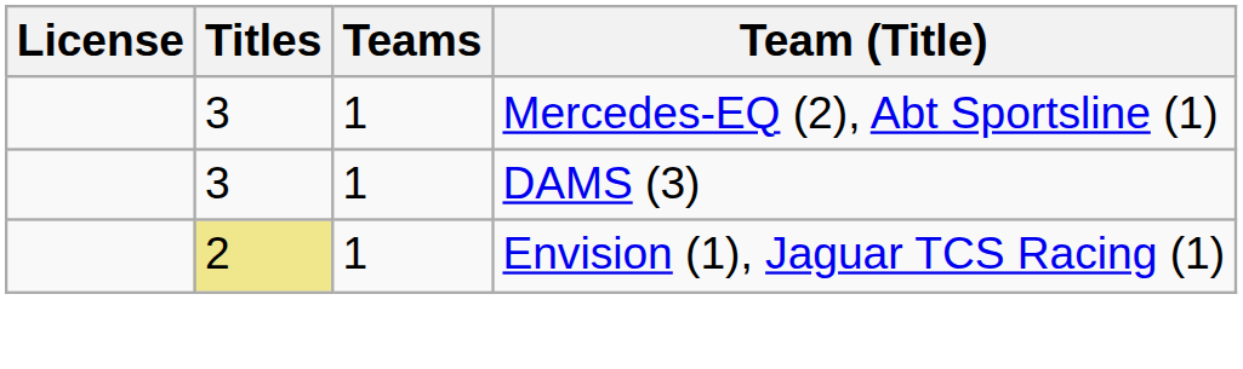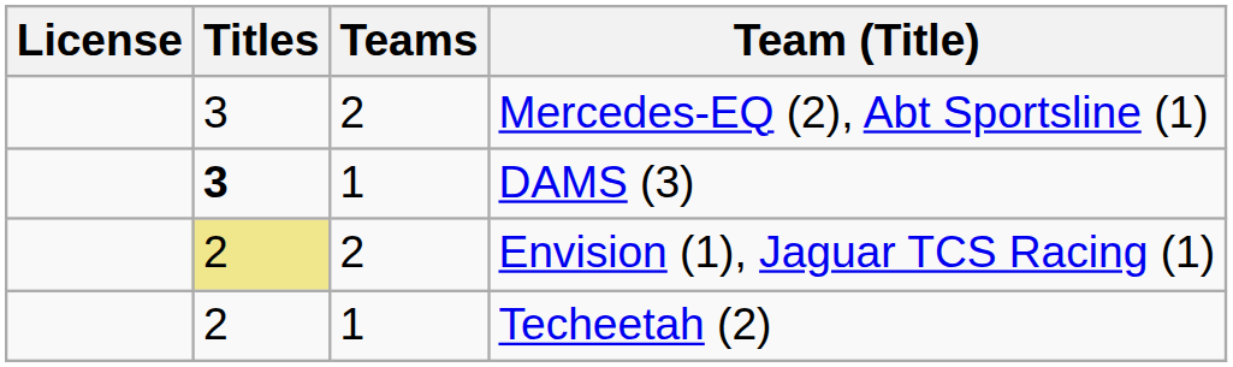Mercedes-EQ (2), Abt Sportsline (1) | Teams: 1 -> 2
DAMS (3) | Titles: normal -> bold
Envision (1), Jaguar TCS Racing (1) | Teams: 1 -> 2
+ row: 2 | 1 | Techeetah (2)
